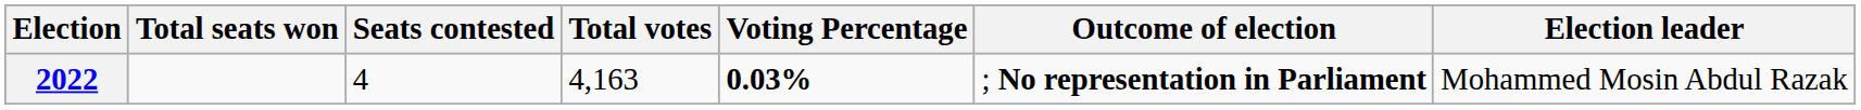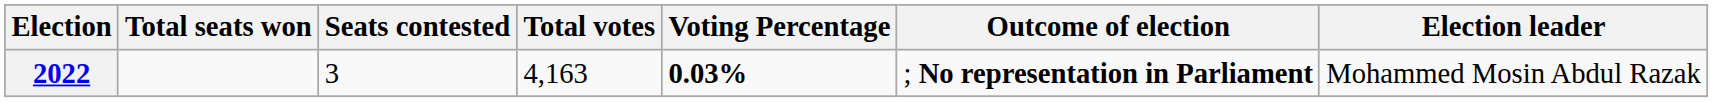2022 | Seats contested: 4 -> 3
